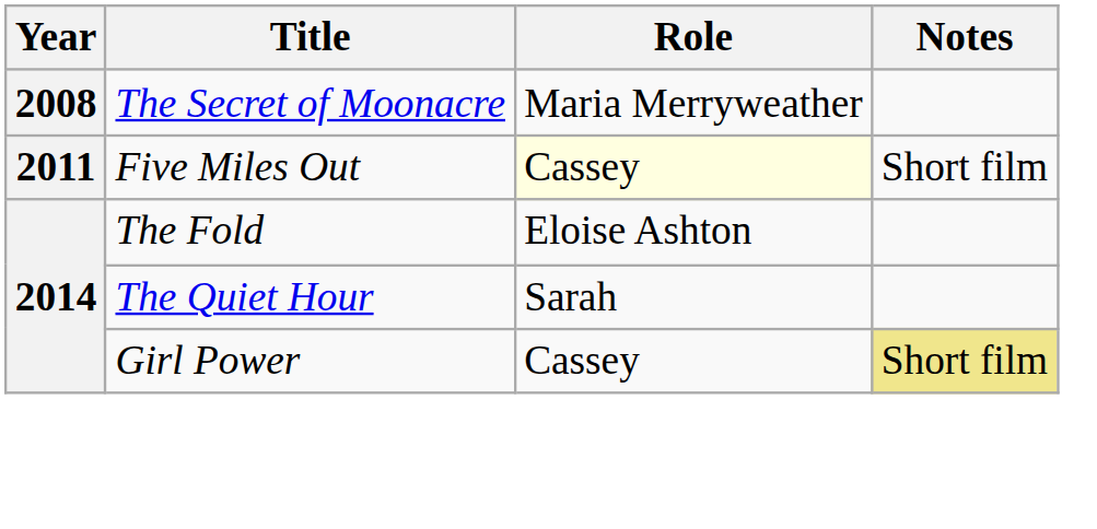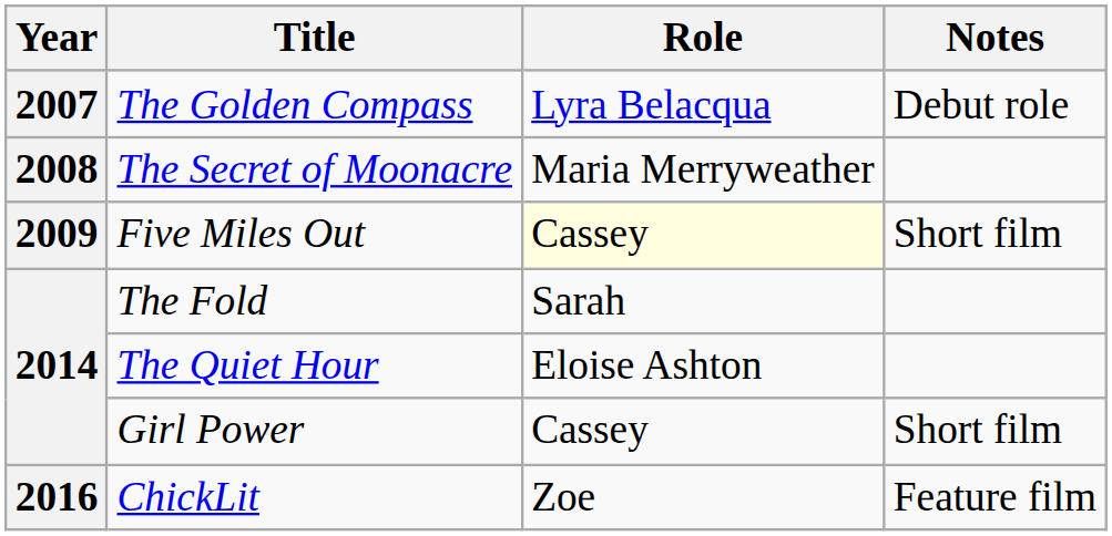+ row: 2007 | The Golden Compass | Lyra Belacqua | Debut role
Five Miles Out | Year: 2011 -> 2009
The Fold | Role: Eloise Ashton -> Sarah
The Quiet Hour | Role: Sarah -> Eloise Ashton
Girl Power | Notes: khaki background -> no background
+ row: 2016 | ChickLit | Zoe | Feature film
